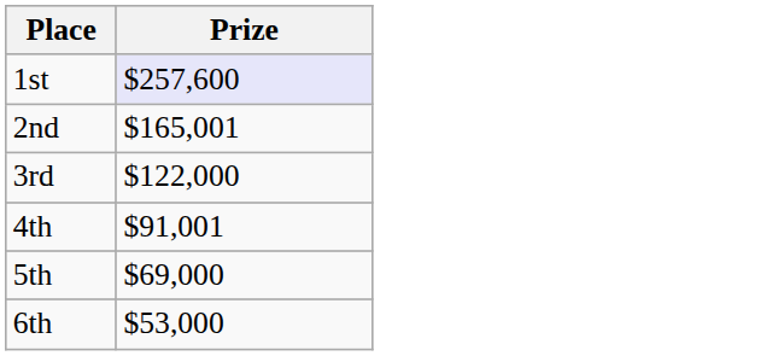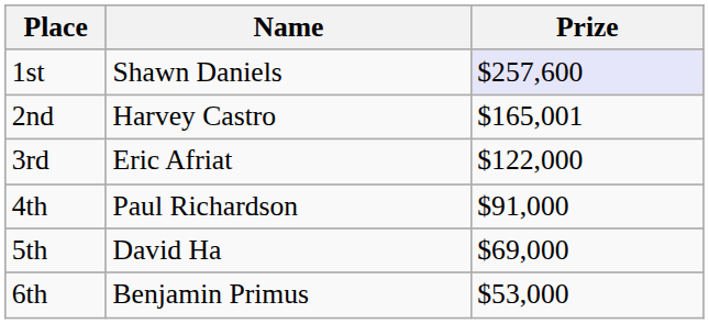+ column: Name | Shawn Daniels | Harvey Castro | Eric Afriat | Paul Richardson | David Ha | Benjamin Primus
4th | Prize: $91,001 -> $91,000
